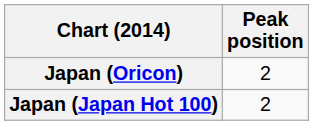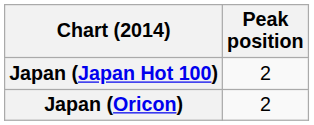rows swapped: Japan (Japan Hot 100) <-> Japan (Oricon)
